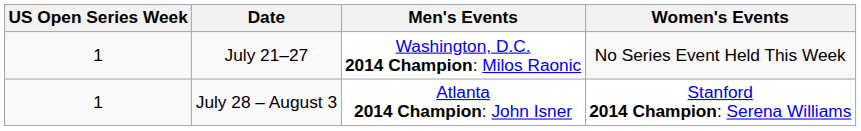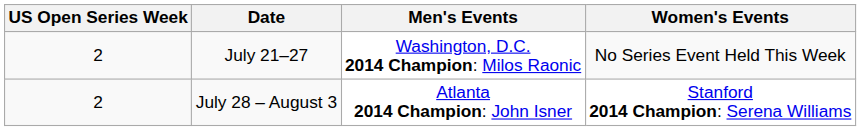July 21–27 | US Open Series Week: 1 -> 2
July 28 – August 3 | US Open Series Week: 1 -> 2
